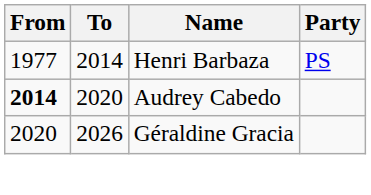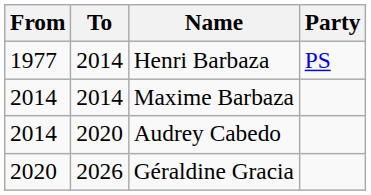+ row: 2014 | 2014 | Maxime Barbaza
Audrey Cabedo | From: bold -> normal
